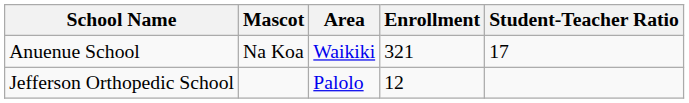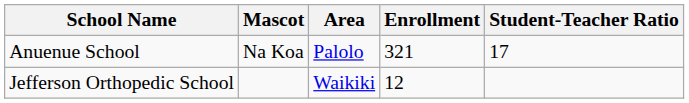Anuenue School | Area: Waikiki -> Palolo
Jefferson Orthopedic School | Area: Palolo -> Waikiki
